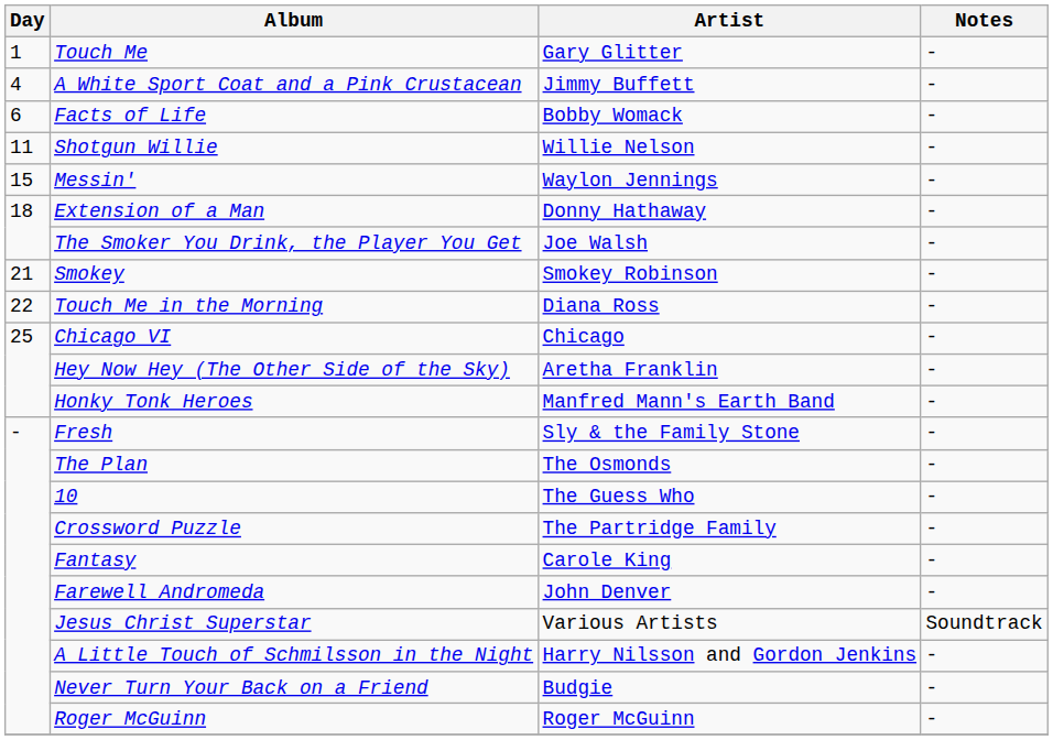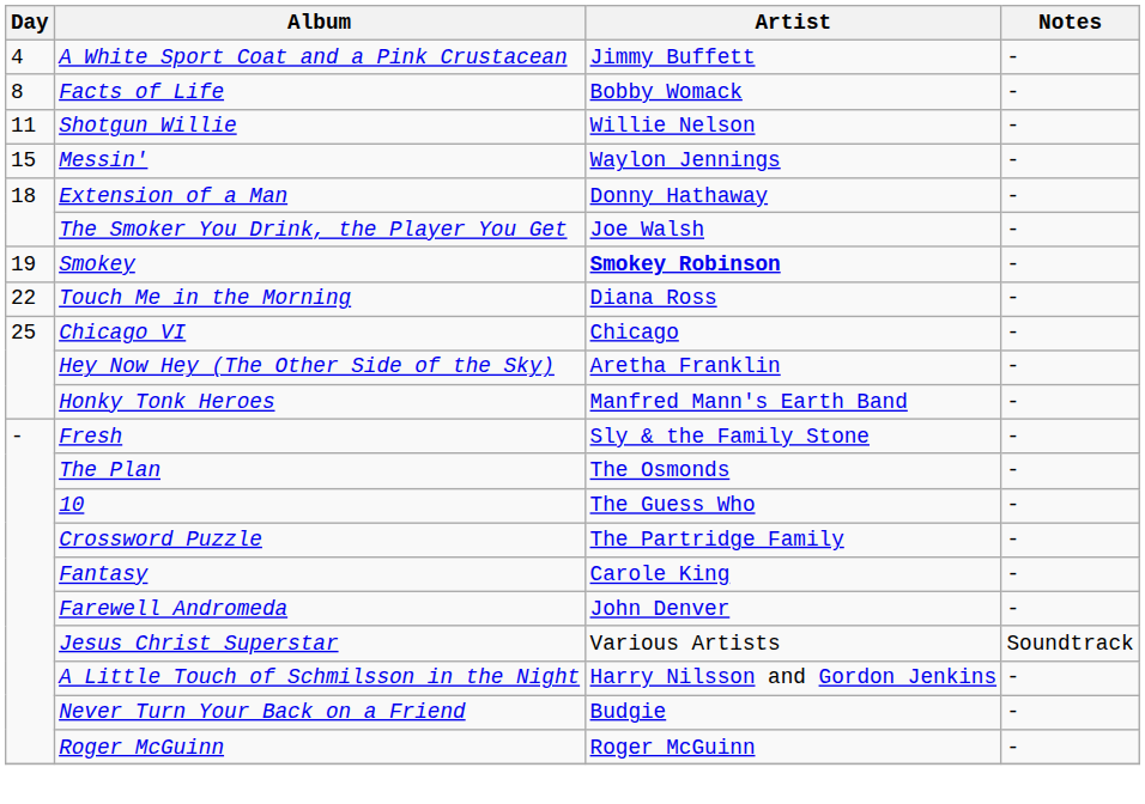- row: 1 | Touch Me | Gary Glitter | -
Facts of Life | Day: 6 -> 8
Smokey | Day: 21 -> 19
Smokey | Artist: normal -> bold
